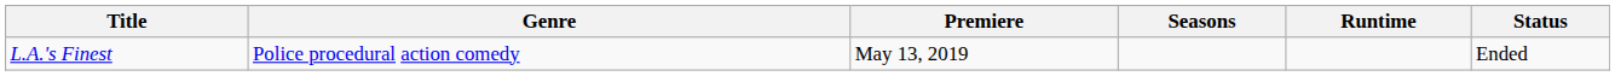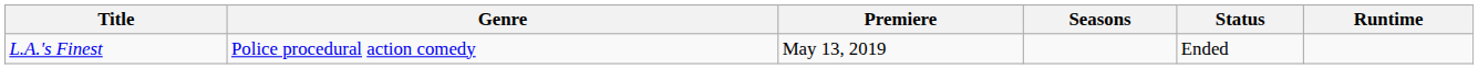columns swapped: Runtime <-> Status
